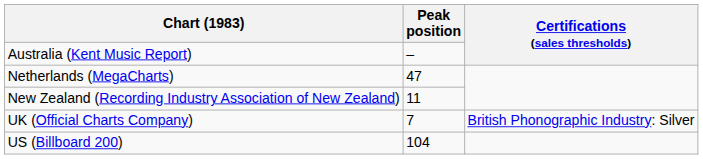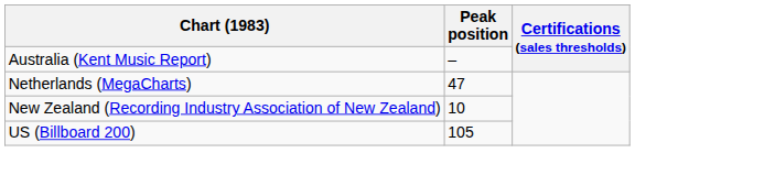New Zealand (Recording Industry Association of New Zealand) | Peak position: 11 -> 10
- row: UK (Official Charts Company) | 7 | British Phonographic Industry: Silver
US (Billboard 200) | Peak position: 104 -> 105
